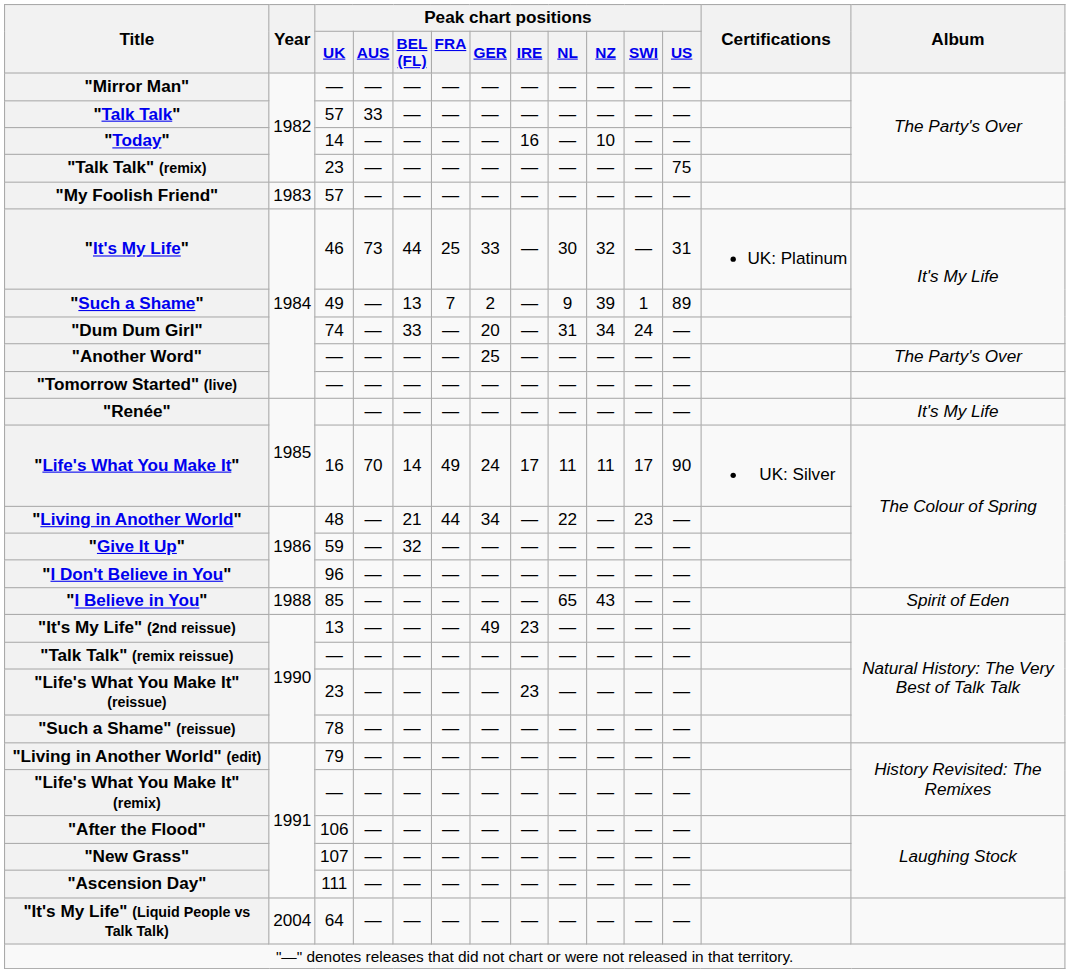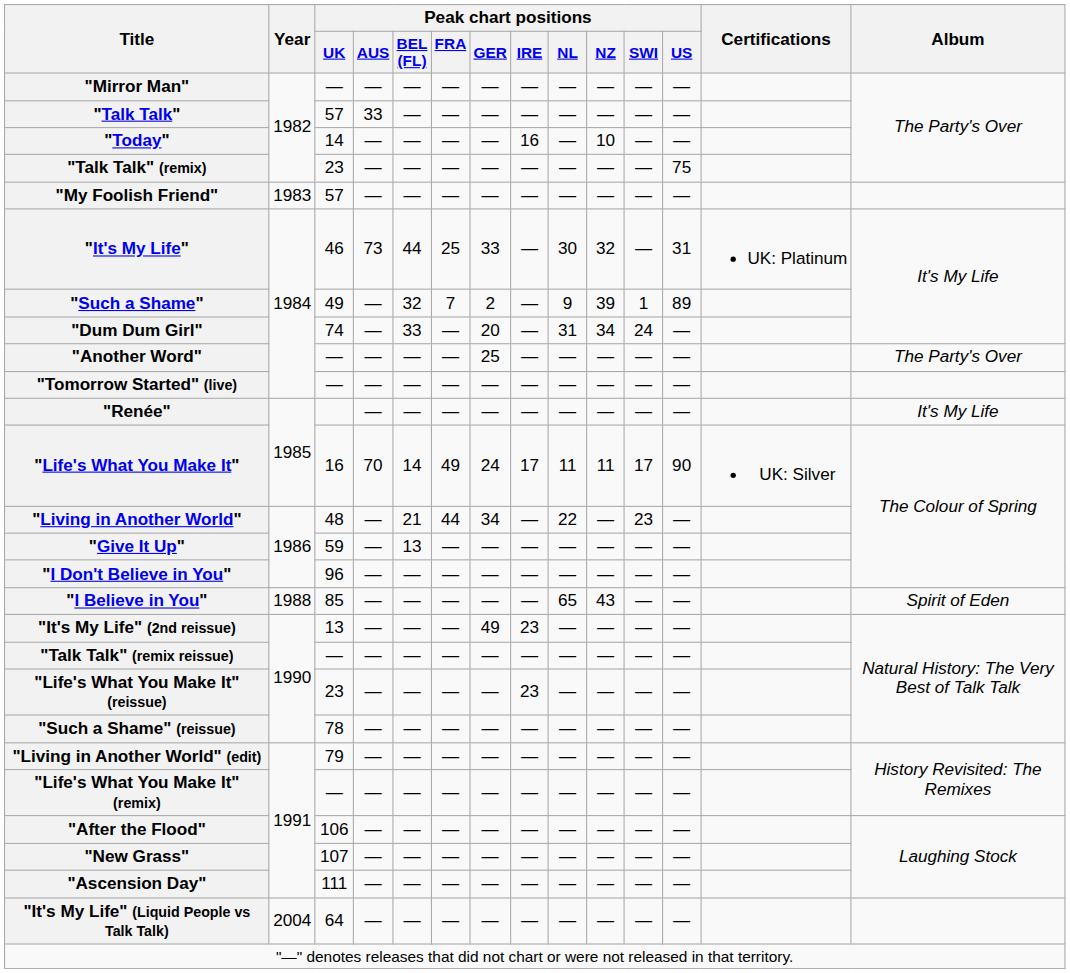"Such a Shame" | Peak chart positions / BEL (FL): 13 -> 32
"Give It Up" | Peak chart positions / BEL (FL): 32 -> 13
